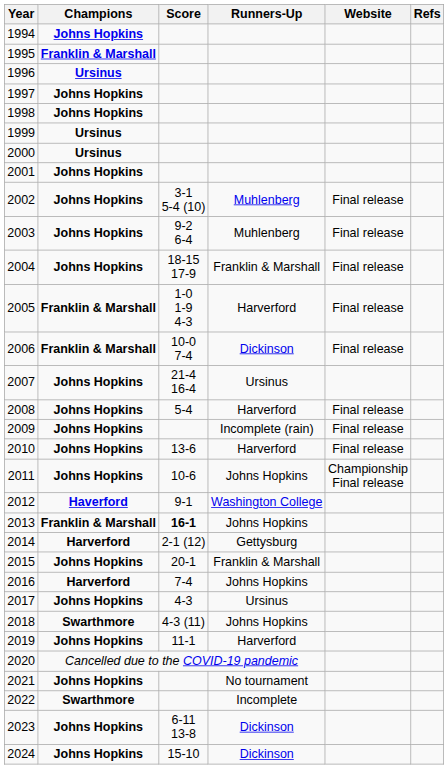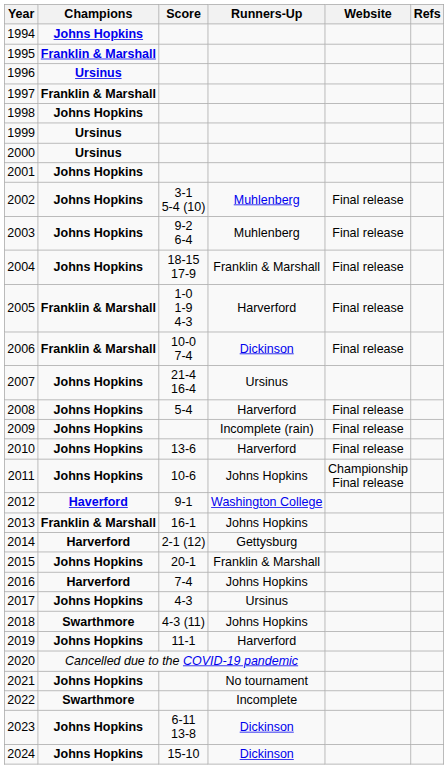1997 | Champions: Johns Hopkins -> Franklin & Marshall
2013 | Score: bold -> normal
